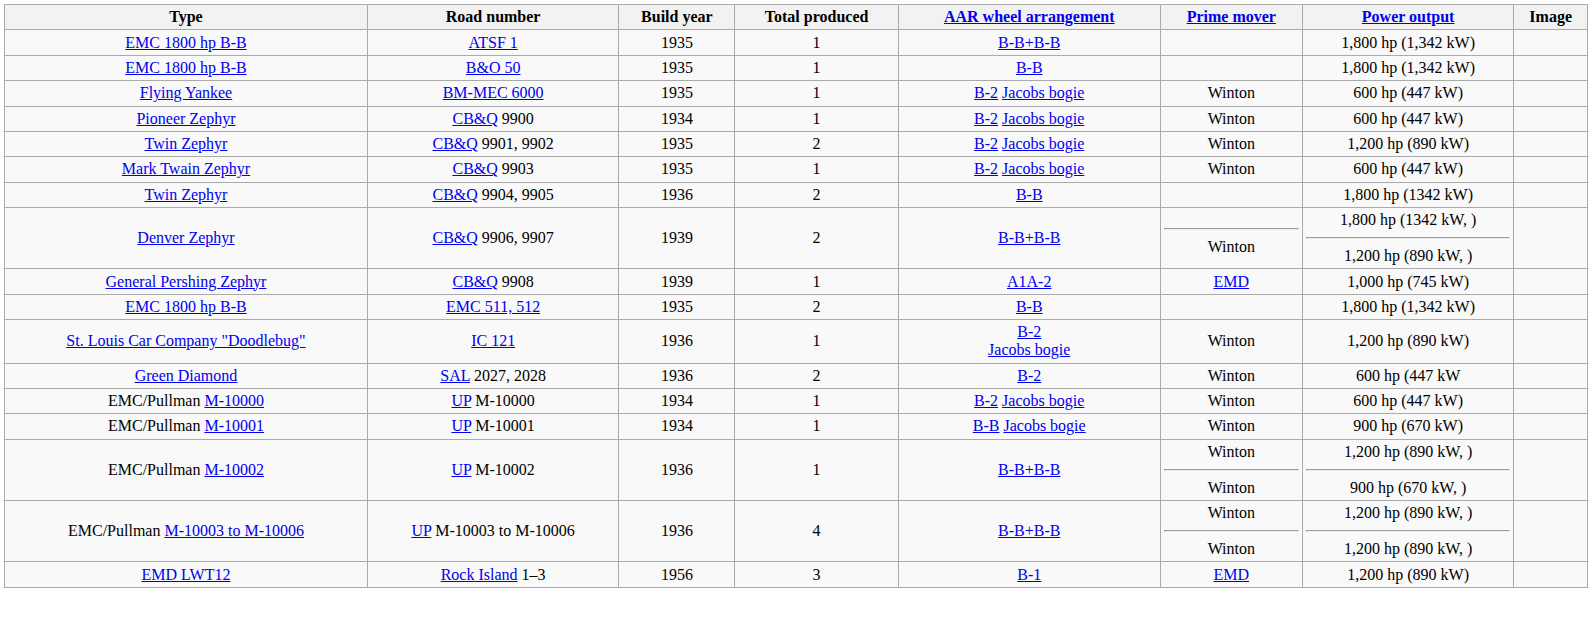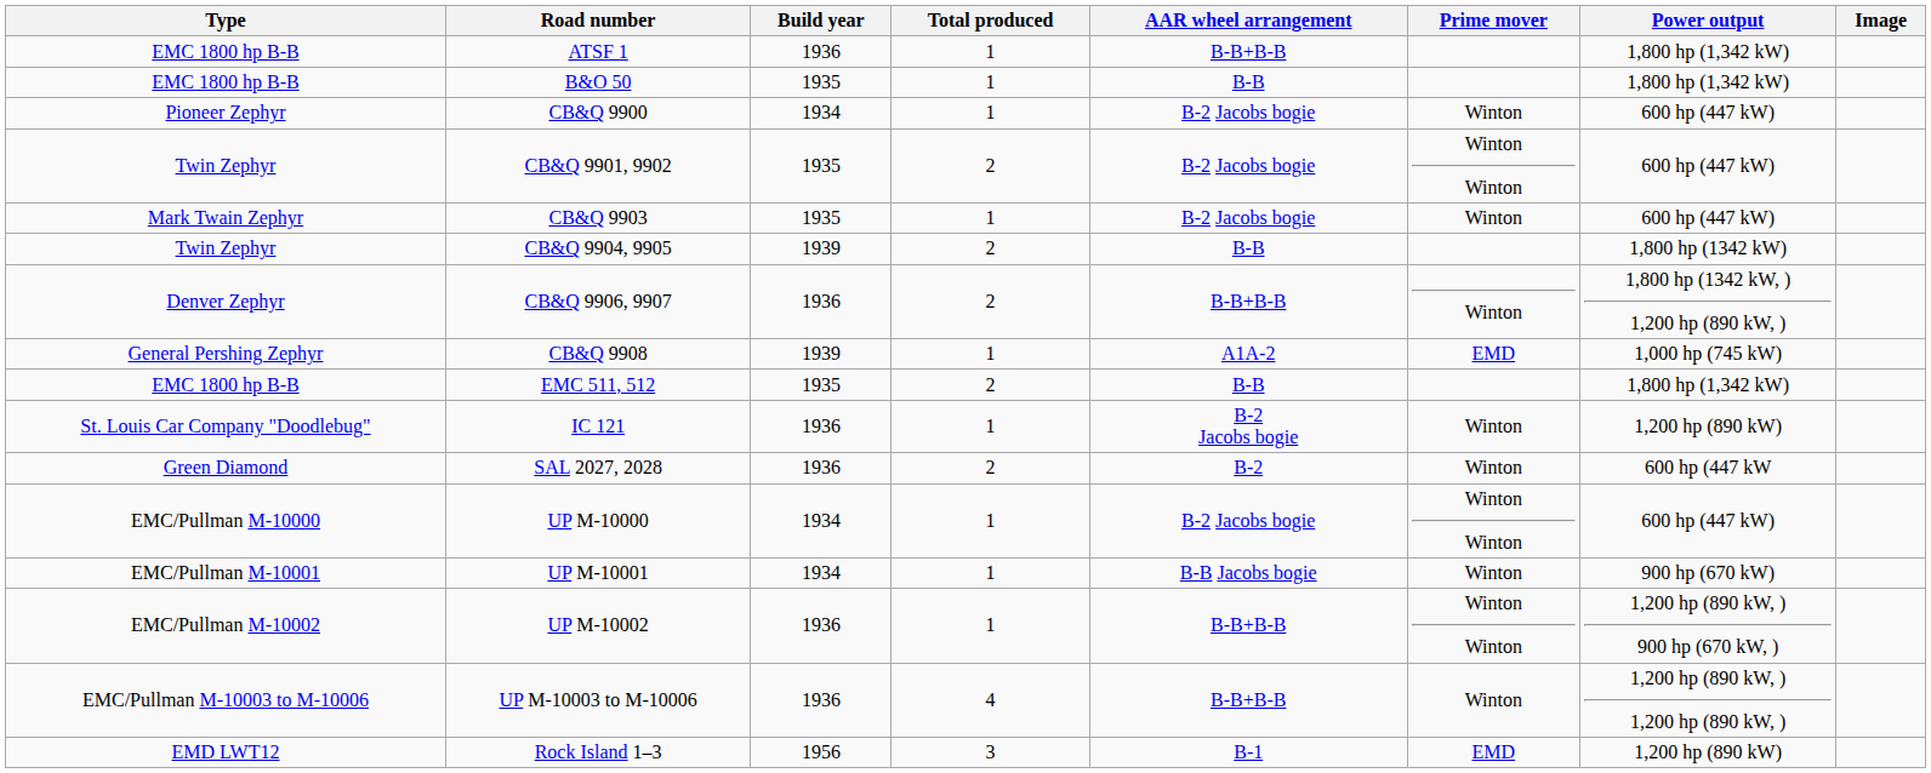ATSF 1 | Build year: 1935 -> 1936
- row: Flying Yankee | BM-MEC 6000 | 1935 | 1 | B-2 Jacobs bogie | Winton | 600 hp (447 kW)
CB&Q 9901, 9902 | Prime mover: Winton -> Winton Winton
CB&Q 9901, 9902 | Power output: 1,200 hp (890 kW) -> 600 hp (447 kW)
CB&Q 9904, 9905 | Build year: 1936 -> 1939
CB&Q 9906, 9907 | Build year: 1939 -> 1936
UP M-10000 | Prime mover: Winton -> Winton Winton
UP M-10003 to M-10006 | Prime mover: Winton Winton -> Winton
